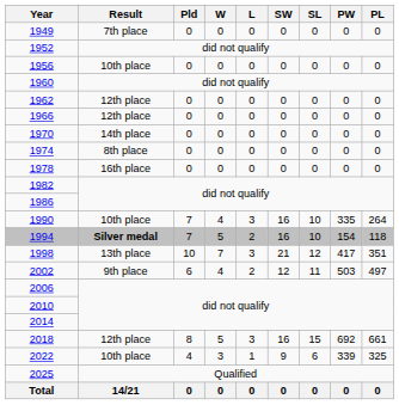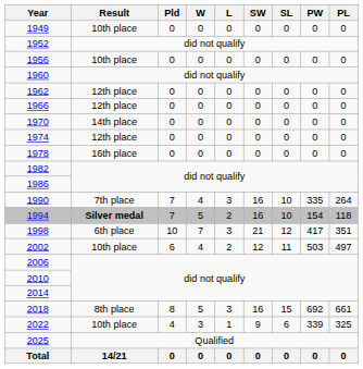1949 | Result: 7th place -> 10th place
1974 | Result: 8th place -> 12th place
1990 | Result: 10th place -> 7th place
1998 | Result: 13th place -> 6th place
2002 | Result: 9th place -> 10th place
2018 | Result: 12th place -> 8th place
